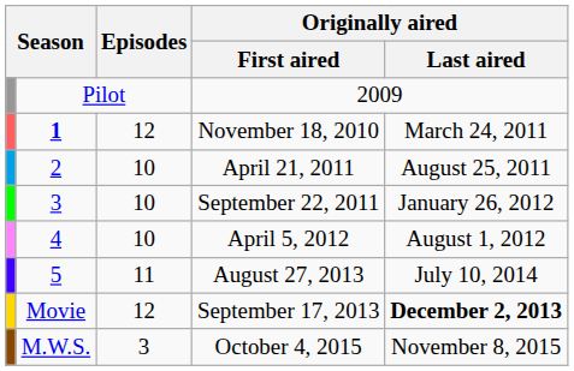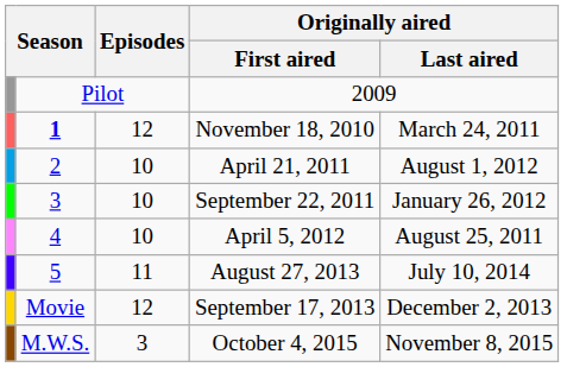April 21, 2011 | Originally aired / Last aired: August 25, 2011 -> August 1, 2012
April 5, 2012 | Originally aired / Last aired: August 1, 2012 -> August 25, 2011
September 17, 2013 | Originally aired / Last aired: bold -> normal
